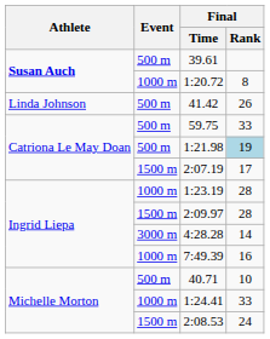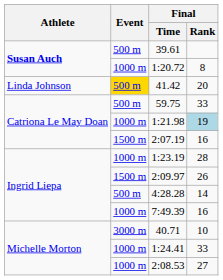41.42 | Event: no background -> gold background
41.42 | Final / Rank: 26 -> 20
1:21.98 | Event: 500 m -> 1000 m
2:07.19 | Final / Rank: 17 -> 16
2:09.97 | Final / Rank: 28 -> 26
4:28.28 | Event: 3000 m -> 500 m
40.71 | Event: 500 m -> 3000 m
2:08.53 | Event: 1500 m -> 1000 m
2:08.53 | Final / Rank: 24 -> 27
